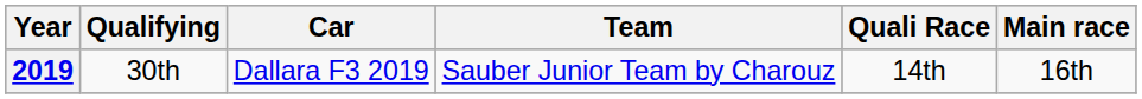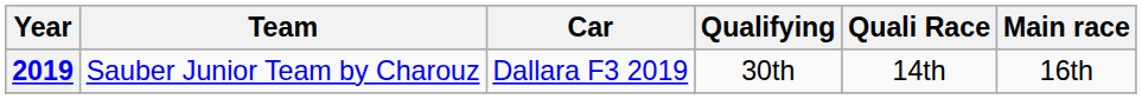columns swapped: Team <-> Qualifying
